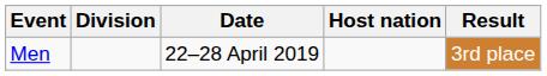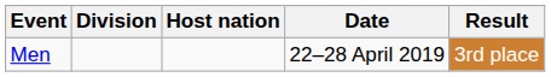columns swapped: Host nation <-> Date
